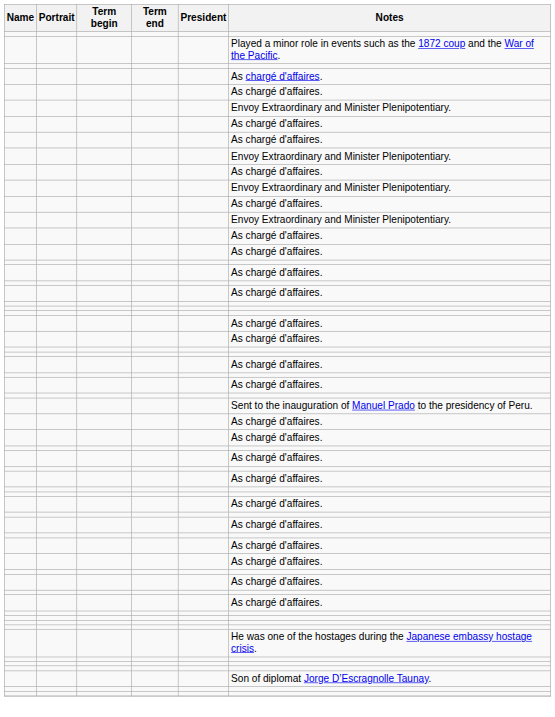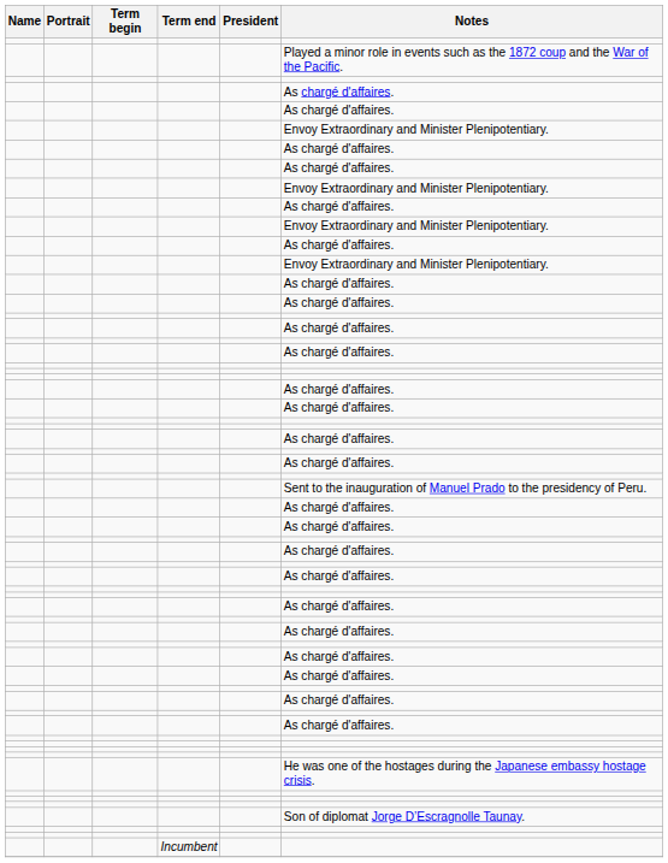+ row: Incumbent
